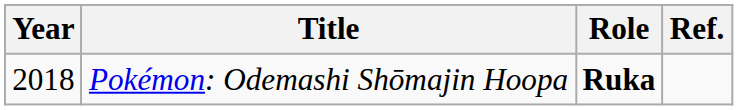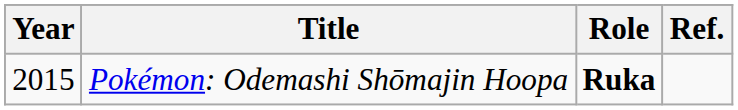Pokémon: Odemashi Shōmajin Hoopa | Year: 2018 -> 2015
